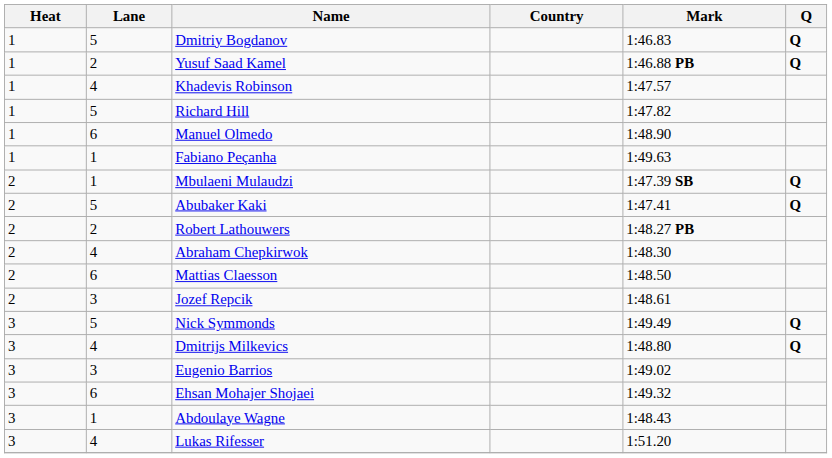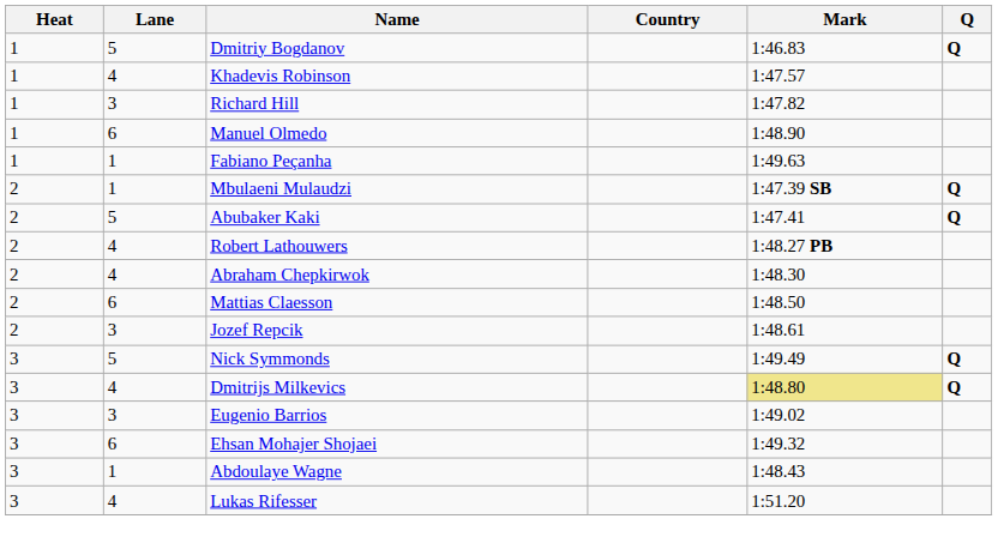- row: 1 | 2 | Yusuf Saad Kamel | 1:46.88 PB | Q
Richard Hill | Lane: 5 -> 3
Robert Lathouwers | Lane: 2 -> 4
Dmitrijs Milkevics | Mark: no background -> khaki background
